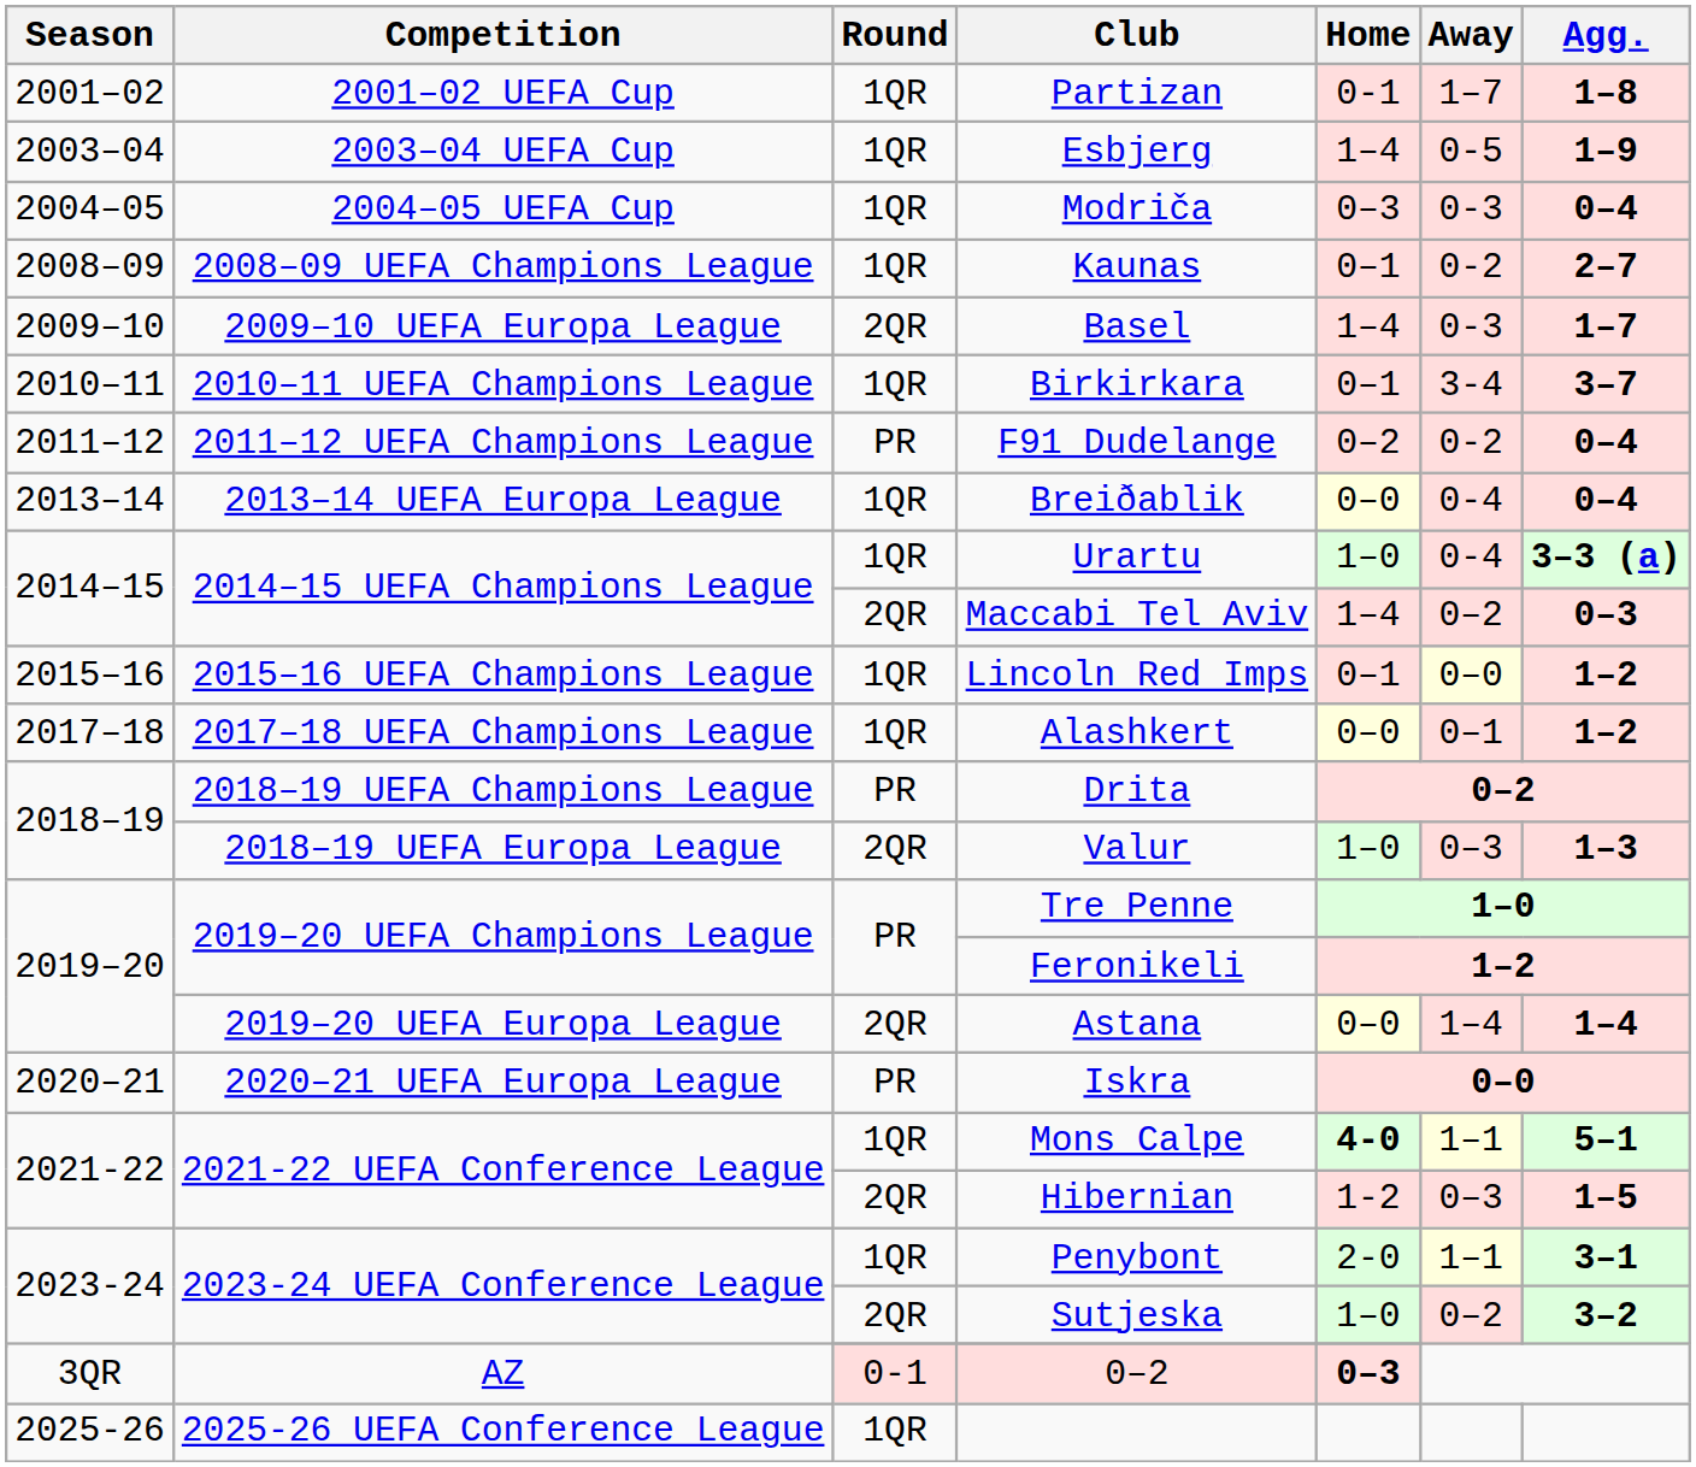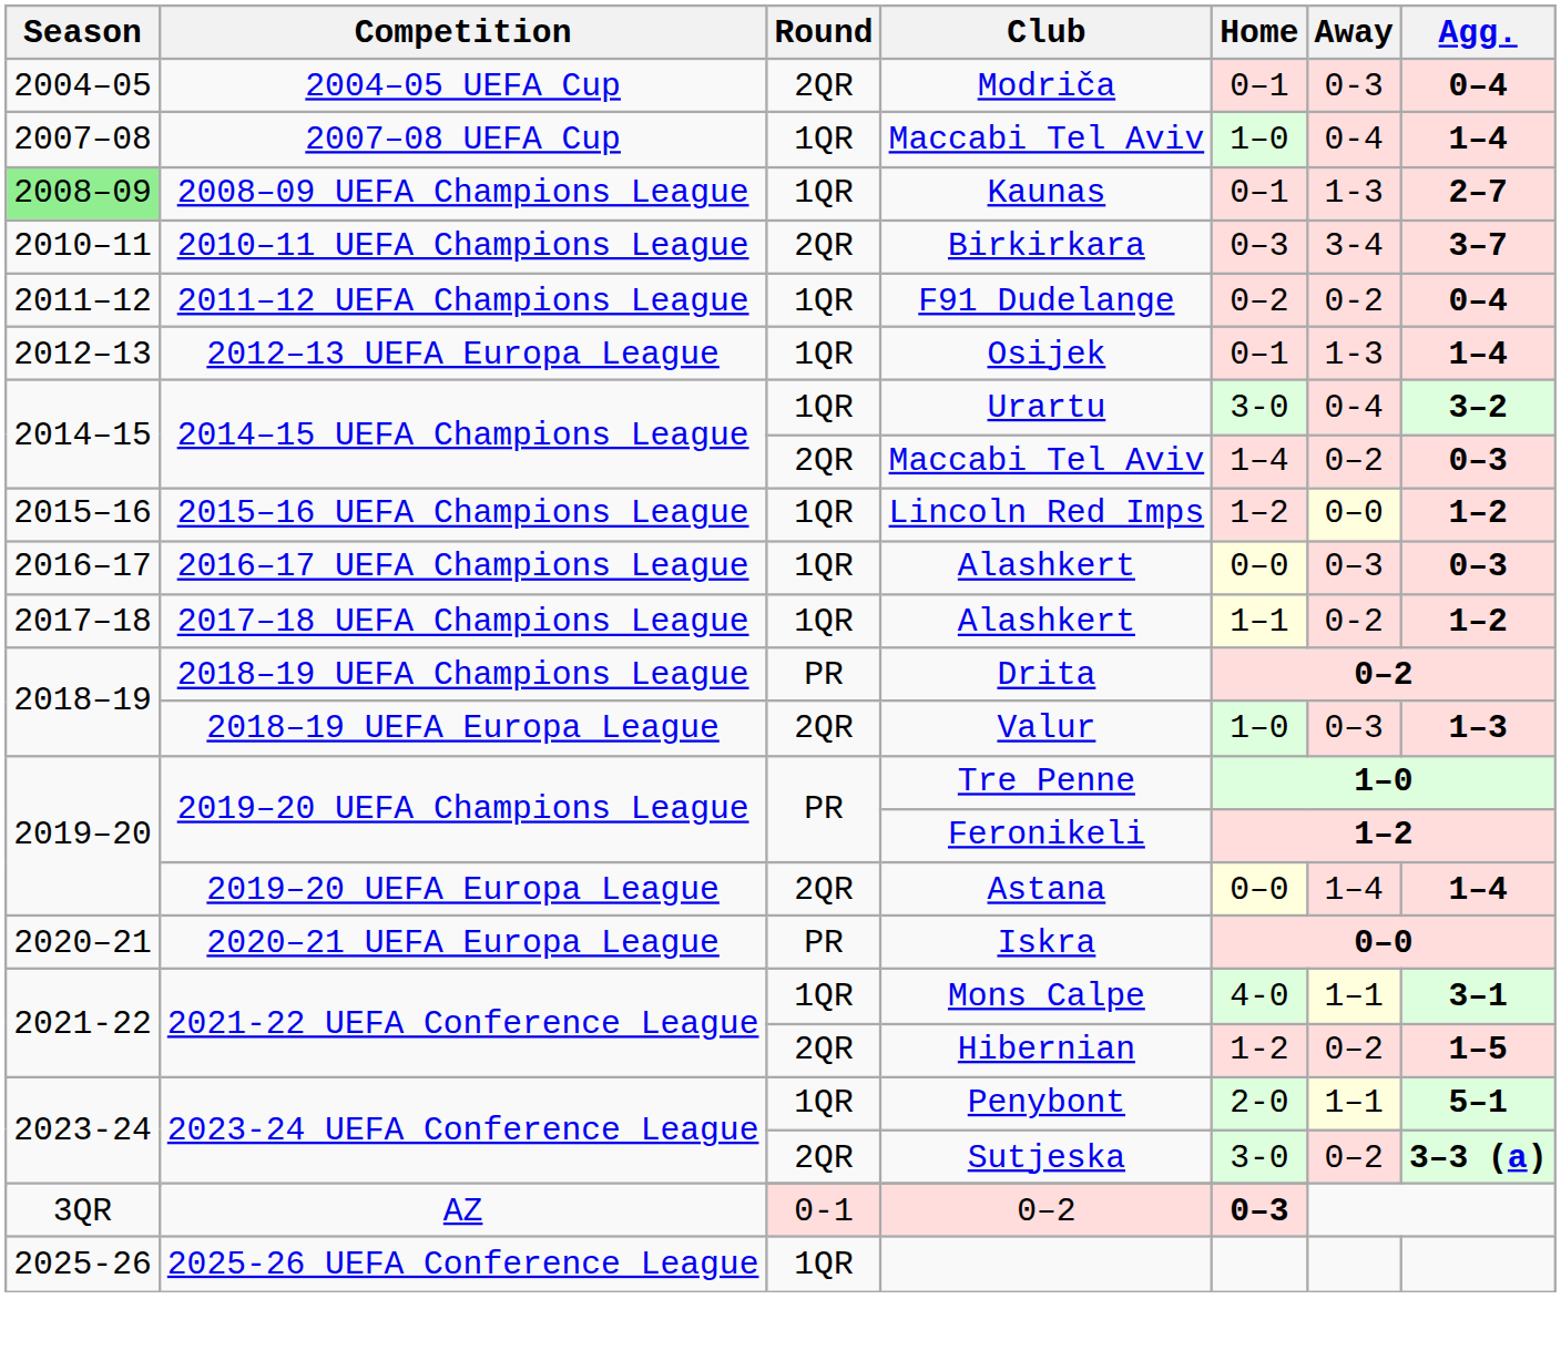- row: 2001–02 | 2001–02 UEFA Cup | 1QR | Partizan | 0-1 | 1–7 | 1–8
- row: 2003–04 | 2003–04 UEFA Cup | 1QR | Esbjerg | 1–4 | 0-5 | 1–9
Modriča | Round: 1QR -> 2QR
Modriča | Home: 0–3 -> 0–1
+ row: 2007–08 | 2007–08 UEFA Cup | 1QR | Maccabi Tel Aviv | 1–0 | 0-4 | 1–4
Kaunas | Season: no background -> lightgreen background
Kaunas | Away: 0-2 -> 1-3
- row: 2009–10 | 2009–10 UEFA Europa League | 2QR | Basel | 1–4 | 0-3 | 1–7
Birkirkara | Round: 1QR -> 2QR
Birkirkara | Home: 0–1 -> 0–3
F91 Dudelange | Round: PR -> 1QR
+ row: 2012–13 | 2012–13 UEFA Europa League | 1QR | Osijek | 0–1 | 1-3 | 1–4
- row: 2013–14 | 2013–14 UEFA Europa League | 1QR | Breiðablik | 0–0 | 0-4 | 0–4
Urartu | Home: 1–0 -> 3-0
Urartu | Agg.: 3–3 (a) -> 3–2
Lincoln Red Imps | Home: 0–1 -> 1–2
+ row: 2016–17 | 2016–17 UEFA Champions League | 1QR | Alashkert | 0–0 | 0–3 | 0–3
2017–18 UEFA Champions League / Alashkert | Home: 0–0 -> 1–1
2017–18 UEFA Champions League / Alashkert | Away: 0–1 -> 0-2
Mons Calpe | Home: bold -> normal
Mons Calpe | Agg.: 5–1 -> 3–1
Hibernian | Away: 0–3 -> 0–2
Penybont | Agg.: 3–1 -> 5–1
Sutjeska | Home: 1–0 -> 3-0
Sutjeska | Agg.: 3–2 -> 3–3 (a)
